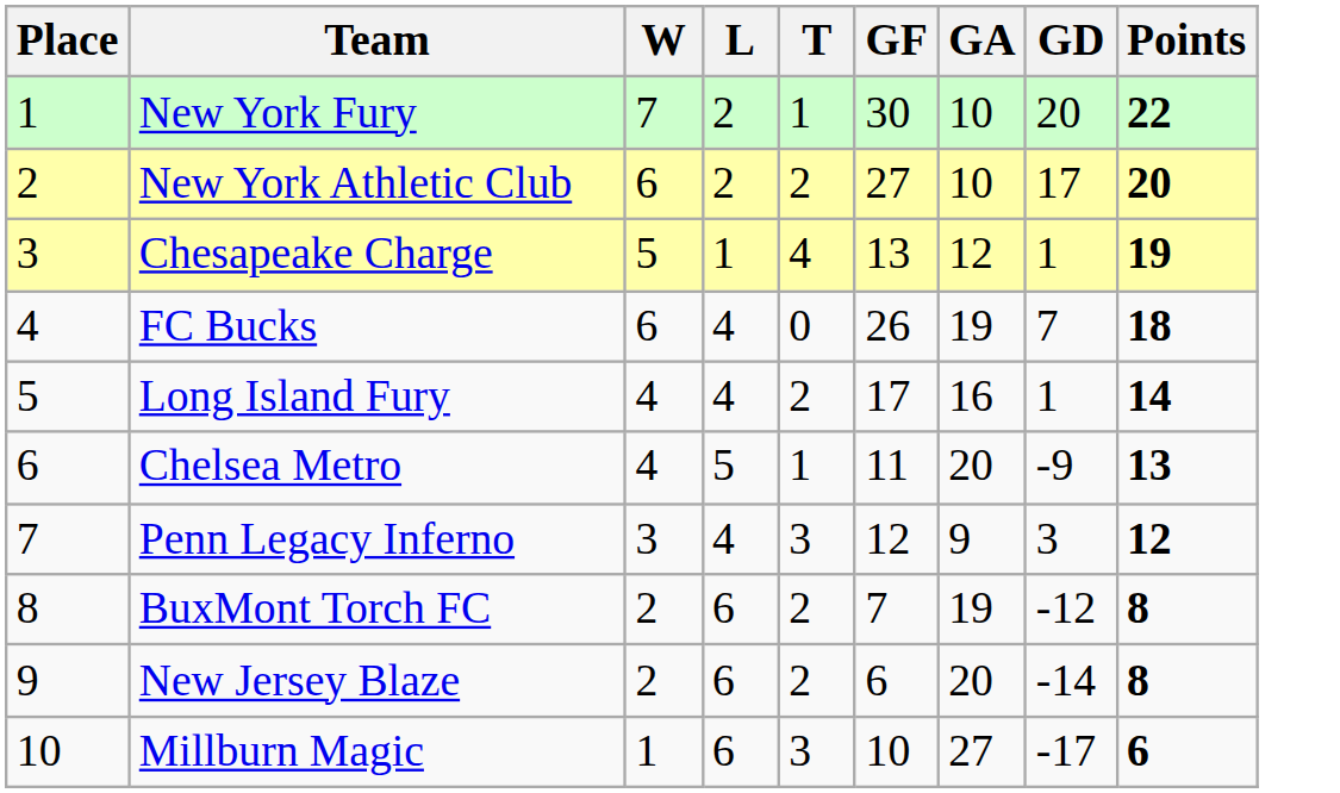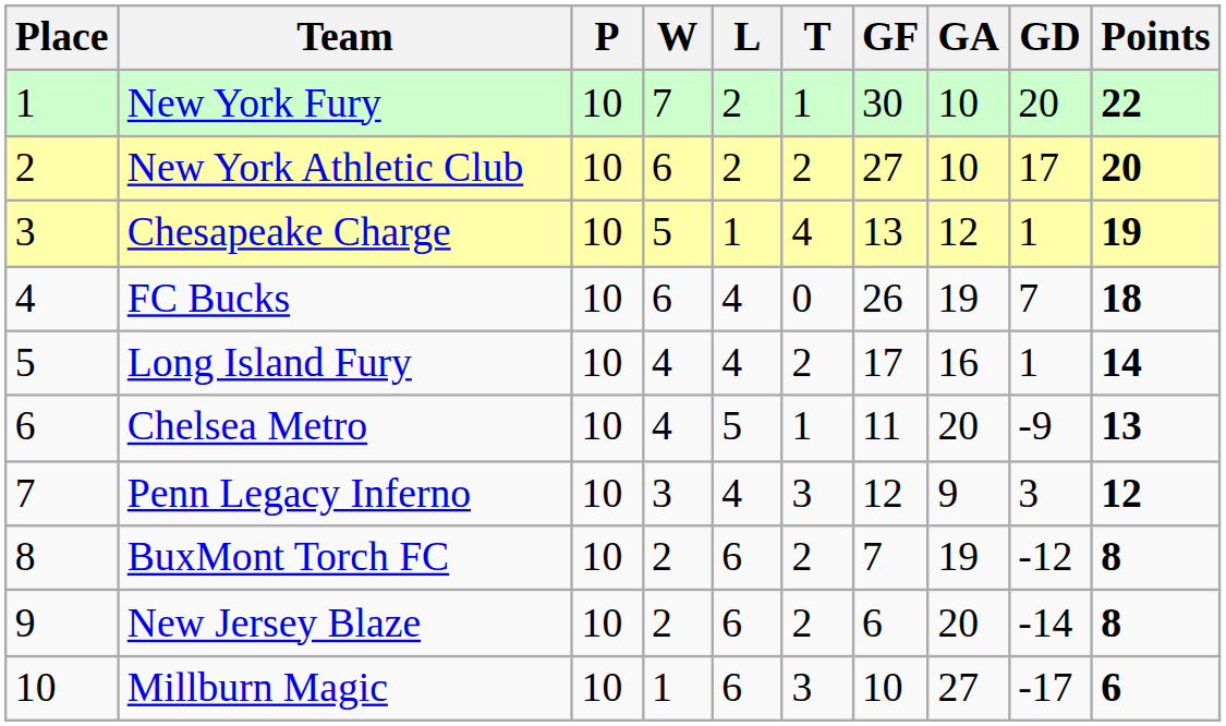+ column: P | 10 | 10 | 10 | 10 | 10 | 10 | 10 | 10 | 10 | 10
